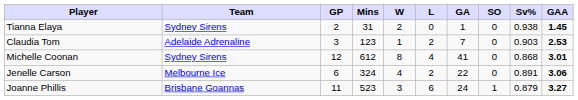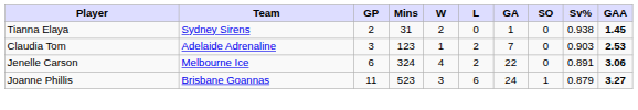- row: Michelle Coonan | Sydney Sirens | 12 | 612 | 8 | 4 | 41 | 0 | 0.868 | 3.01
